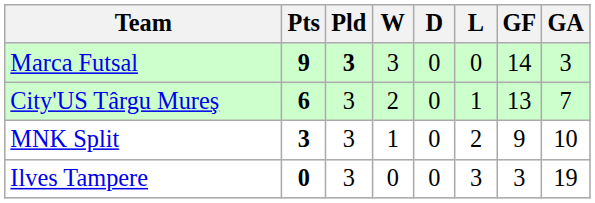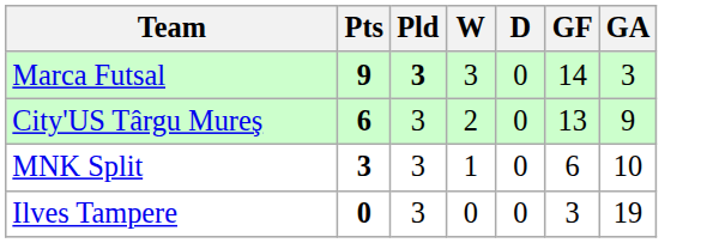- column: L | 0 | 1 | 2 | 3
City'US Târgu Mureş | GA: 7 -> 9
MNK Split | GF: 9 -> 6
